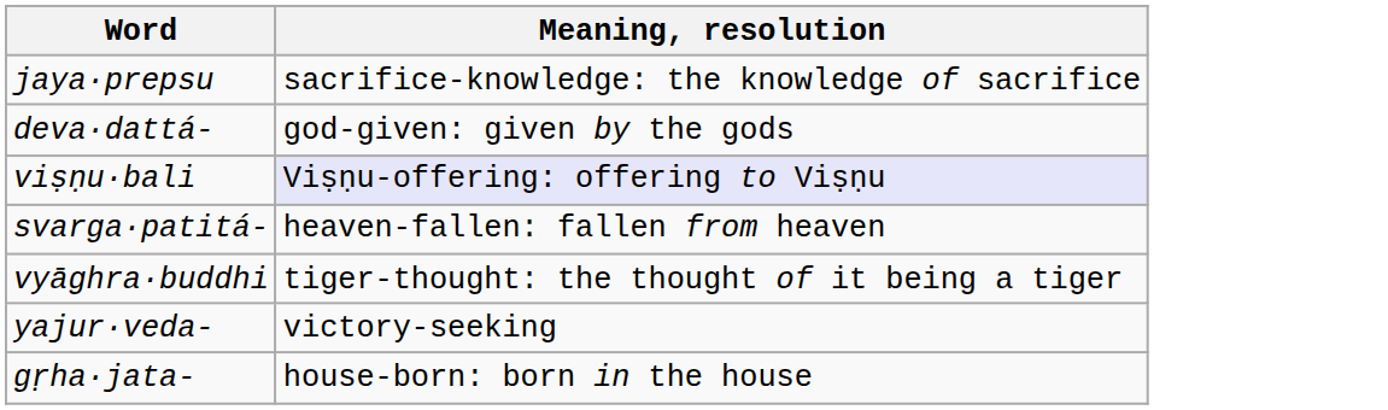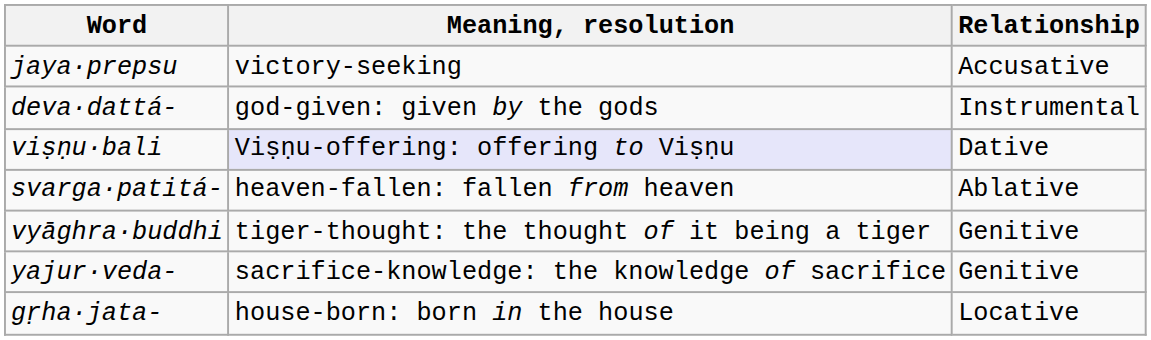+ column: Relationship | Accusative | Instrumental | Dative | Ablative | Genitive | Genitive | Locative
jaya·prepsu | Meaning, resolution: sacrifice-knowledge: the knowledge of sacrifice -> victory-seeking
yajur·veda- | Meaning, resolution: victory-seeking -> sacrifice-knowledge: the knowledge of sacrifice
